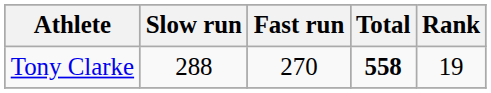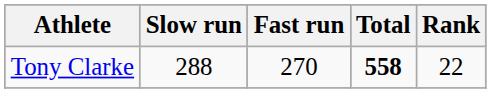Tony Clarke | Rank: 19 -> 22
